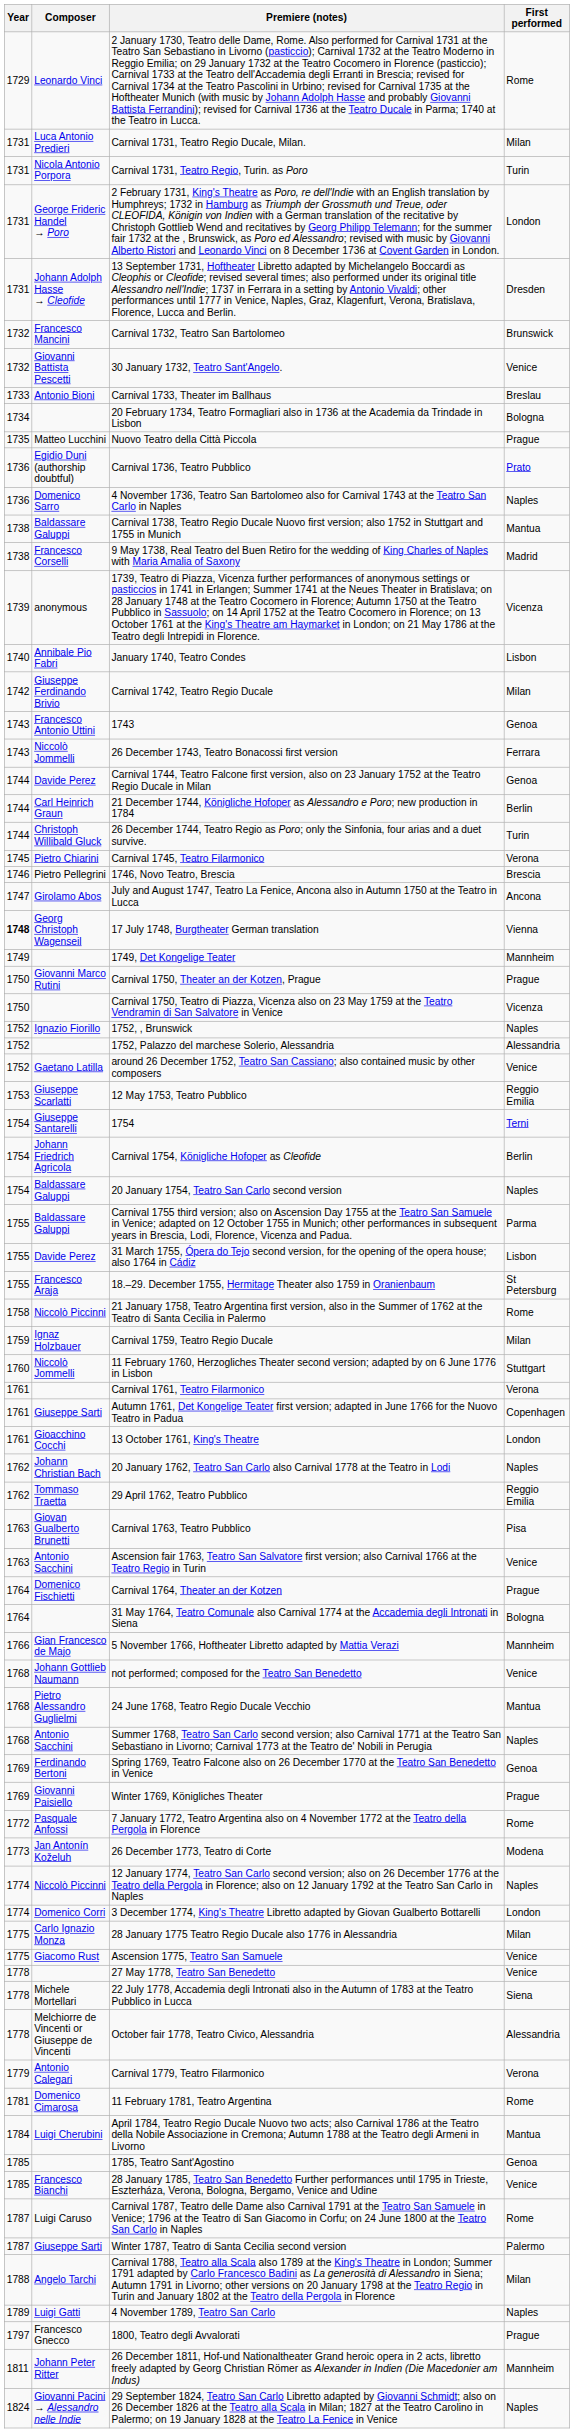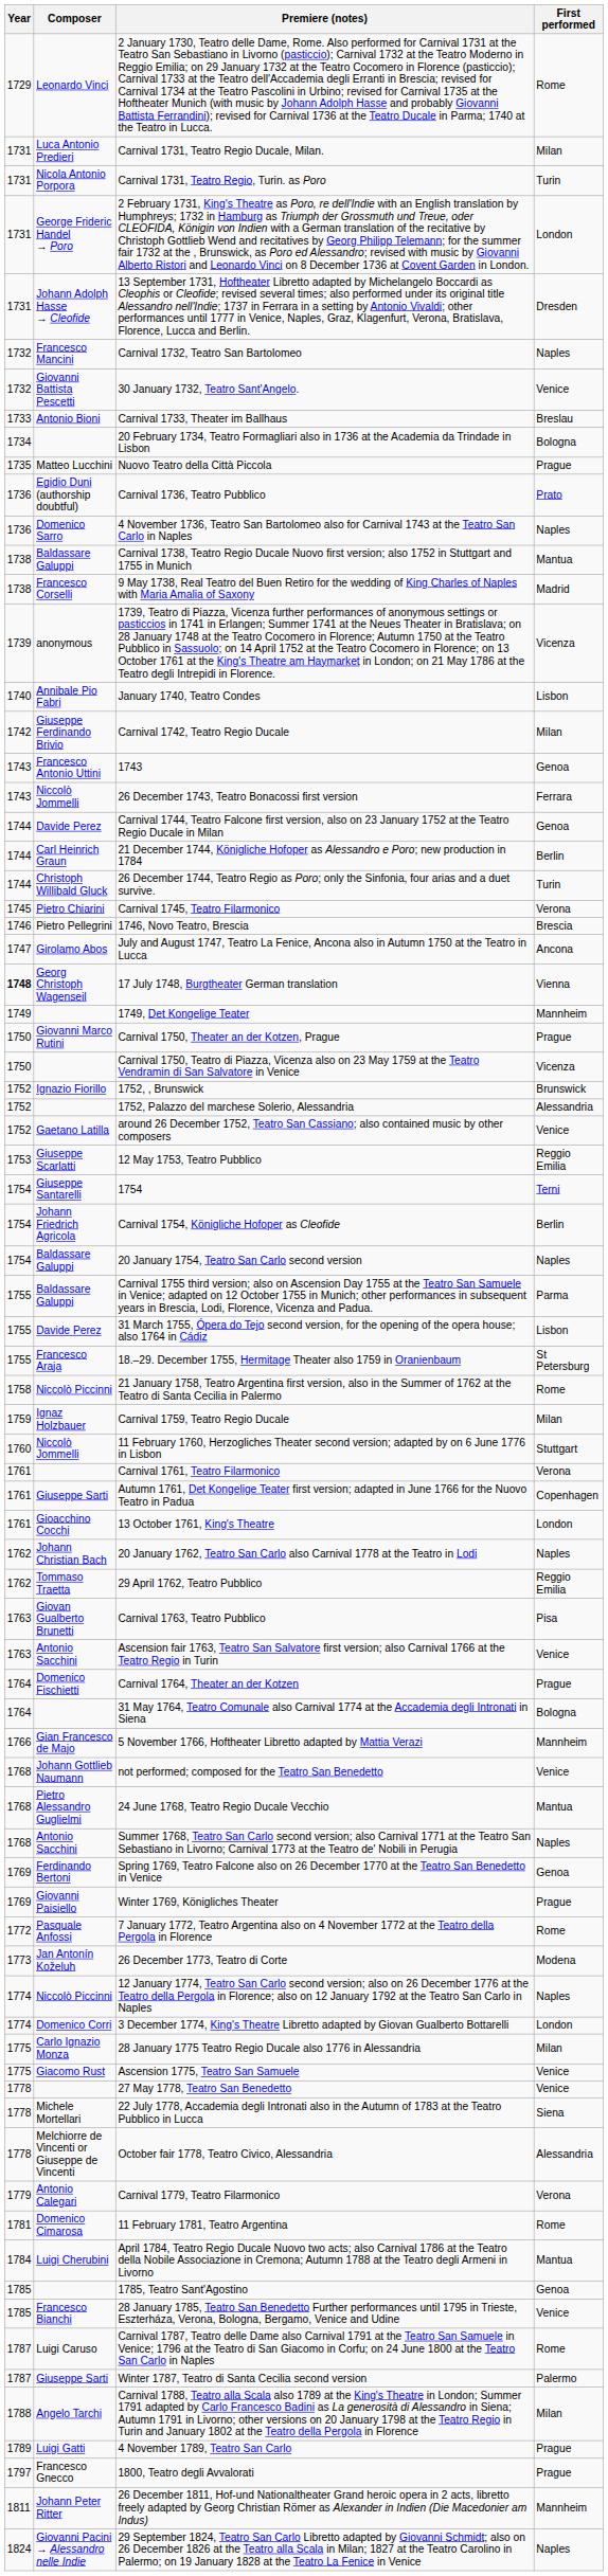Carnival 1732, Teatro San Bartolomeo | First performed: Brunswick -> Naples
1752, , Brunswick | First performed: Naples -> Brunswick
4 November 1789, Teatro San Carlo | First performed: Naples -> Prague
